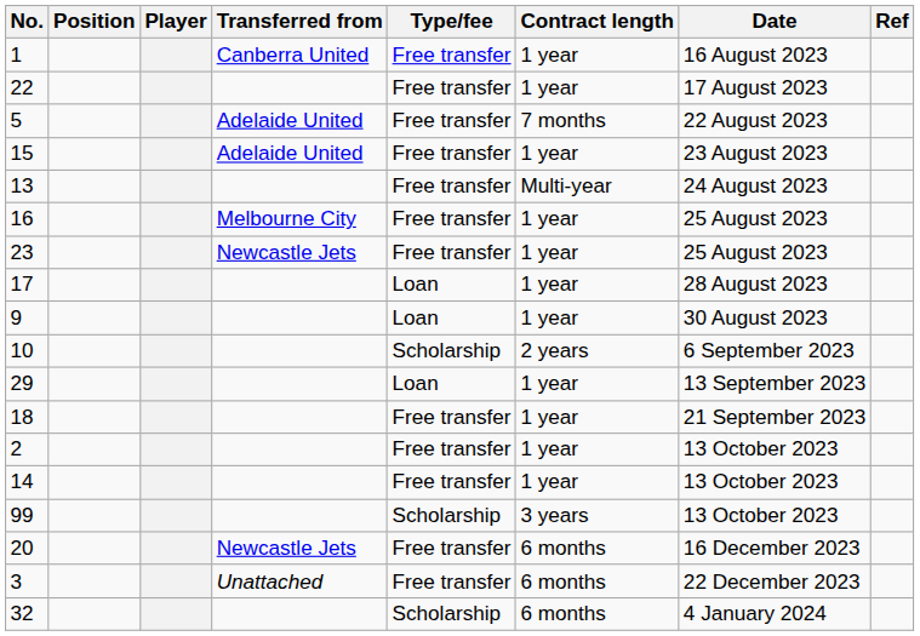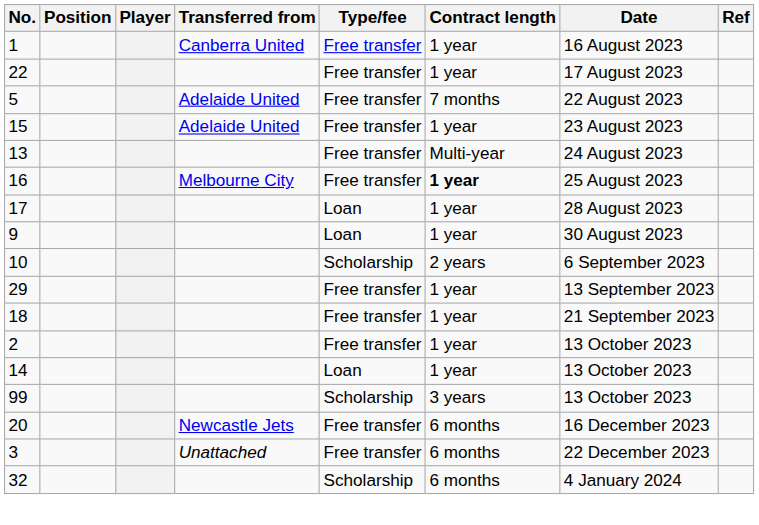16 | Contract length: normal -> bold
- row: 23 | Newcastle Jets | Free transfer | 1 year | 25 August 2023
29 | Type/fee: Loan -> Free transfer
14 | Type/fee: Free transfer -> Loan
